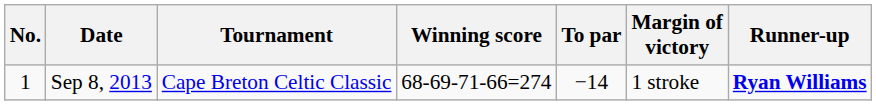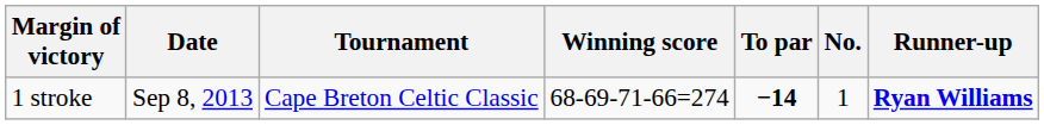columns swapped: No. <-> Margin of victory
Sep 8, 2013 | To par: normal -> bold
